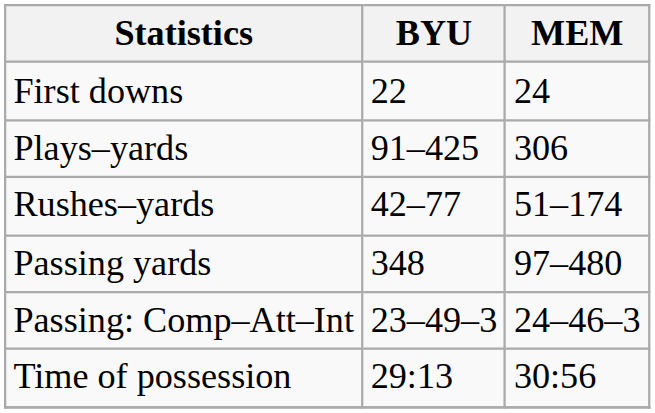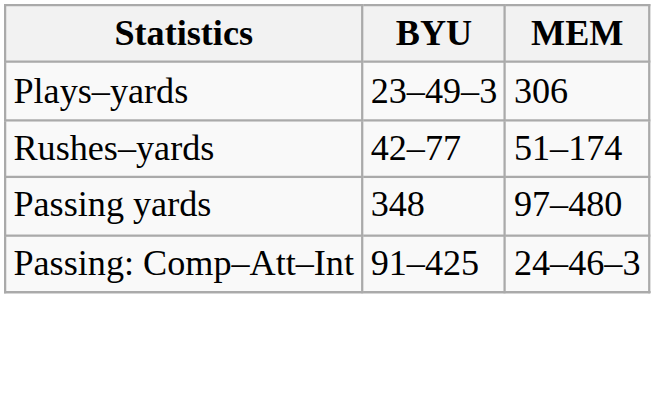- row: First downs | 22 | 24
Plays–yards | BYU: 91–425 -> 23–49–3
Passing: Comp–Att–Int | BYU: 23–49–3 -> 91–425
- row: Time of possession | 29:13 | 30:56
